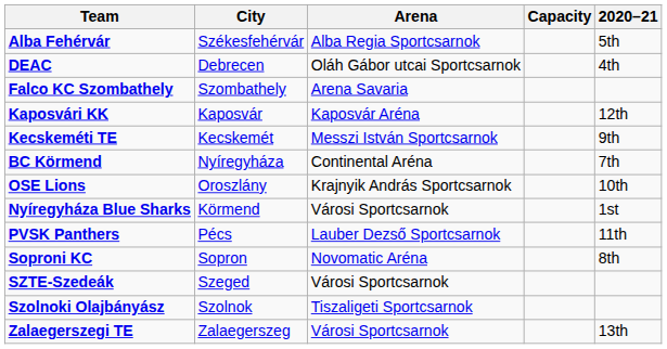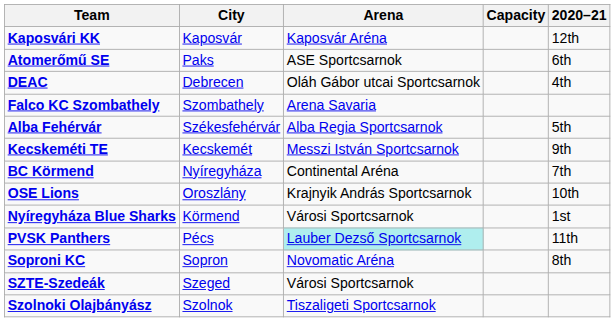rows swapped: Alba Fehérvár <-> Kaposvári KK
+ row: Atomerőmű SE | Paks | ASE Sportcsarnok | 6th
PVSK Panthers | Arena: no background -> paleturquoise background
- row: Zalaegerszegi TE | Zalaegerszeg | Városi Sportcsarnok | 13th
